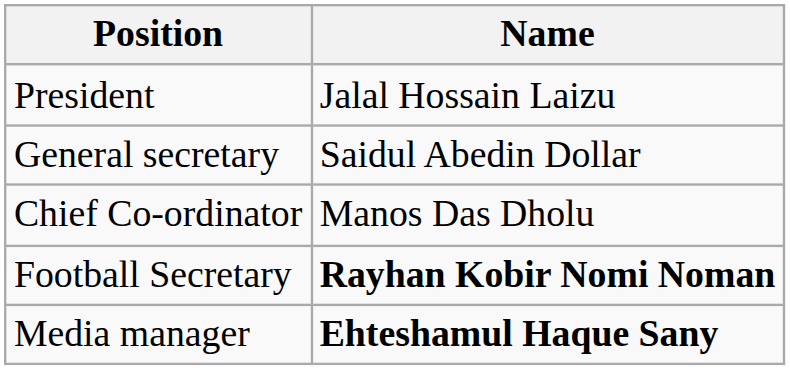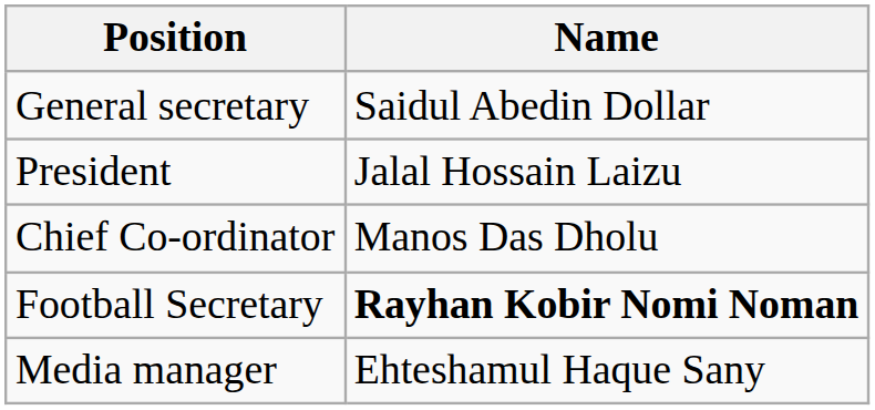rows swapped: President <-> General secretary
Media manager | Name: bold -> normal
